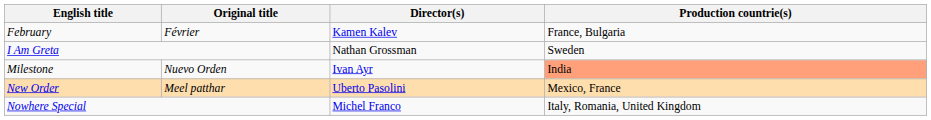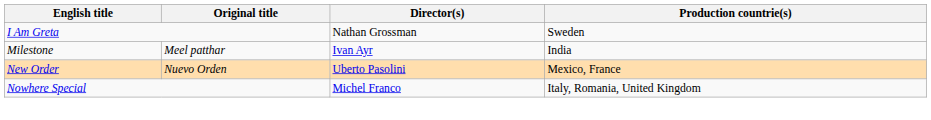- row: February | Février | Kamen Kalev | France, Bulgaria
Milestone | Original title: Nuevo Orden -> Meel patthar
Milestone | Production countrie(s): lightsalmon background -> no background
New Order | Original title: Meel patthar -> Nuevo Orden
